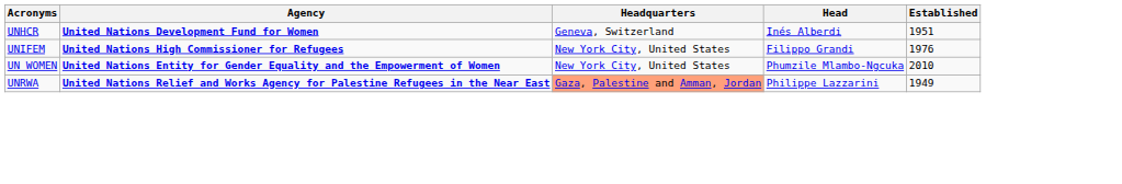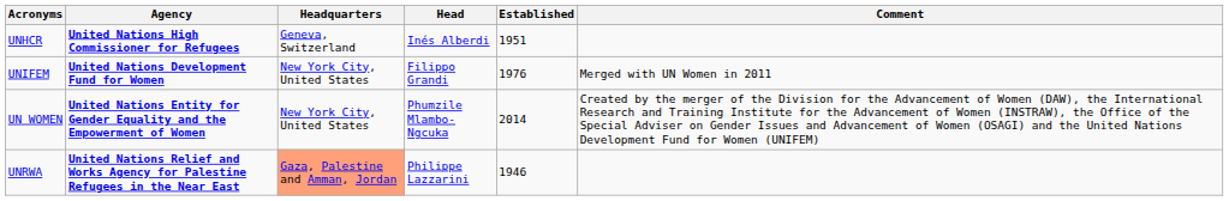+ column: Comment | Merged with UN Women in 2011 | Created by the merger of the Division for the Advancement of Women (DAW), the International Research and Training Institute for the Advancement of Women (INSTRAW), the Office of the Special Adviser on Gender Issues and Advancement of Women (OSAGI) and the United Nations Development Fund for Women (UNIFEM)
UNHCR | Agency: United Nations Development Fund for Women -> United Nations High Commissioner for Refugees
UNIFEM | Agency: United Nations High Commissioner for Refugees -> United Nations Development Fund for Women
UN WOMEN | Established: 2010 -> 2014
UNRWA | Established: 1949 -> 1946
